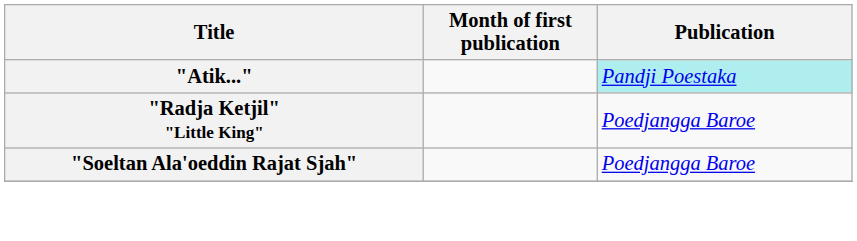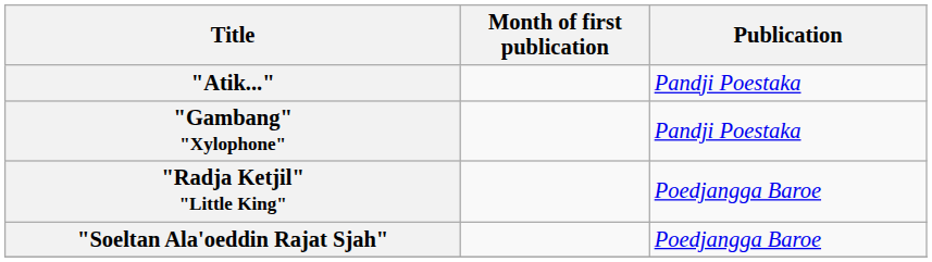"Atik..." | Publication: paleturquoise background -> no background
+ row: "Gambang" "Xylophone" | Pandji Poestaka
